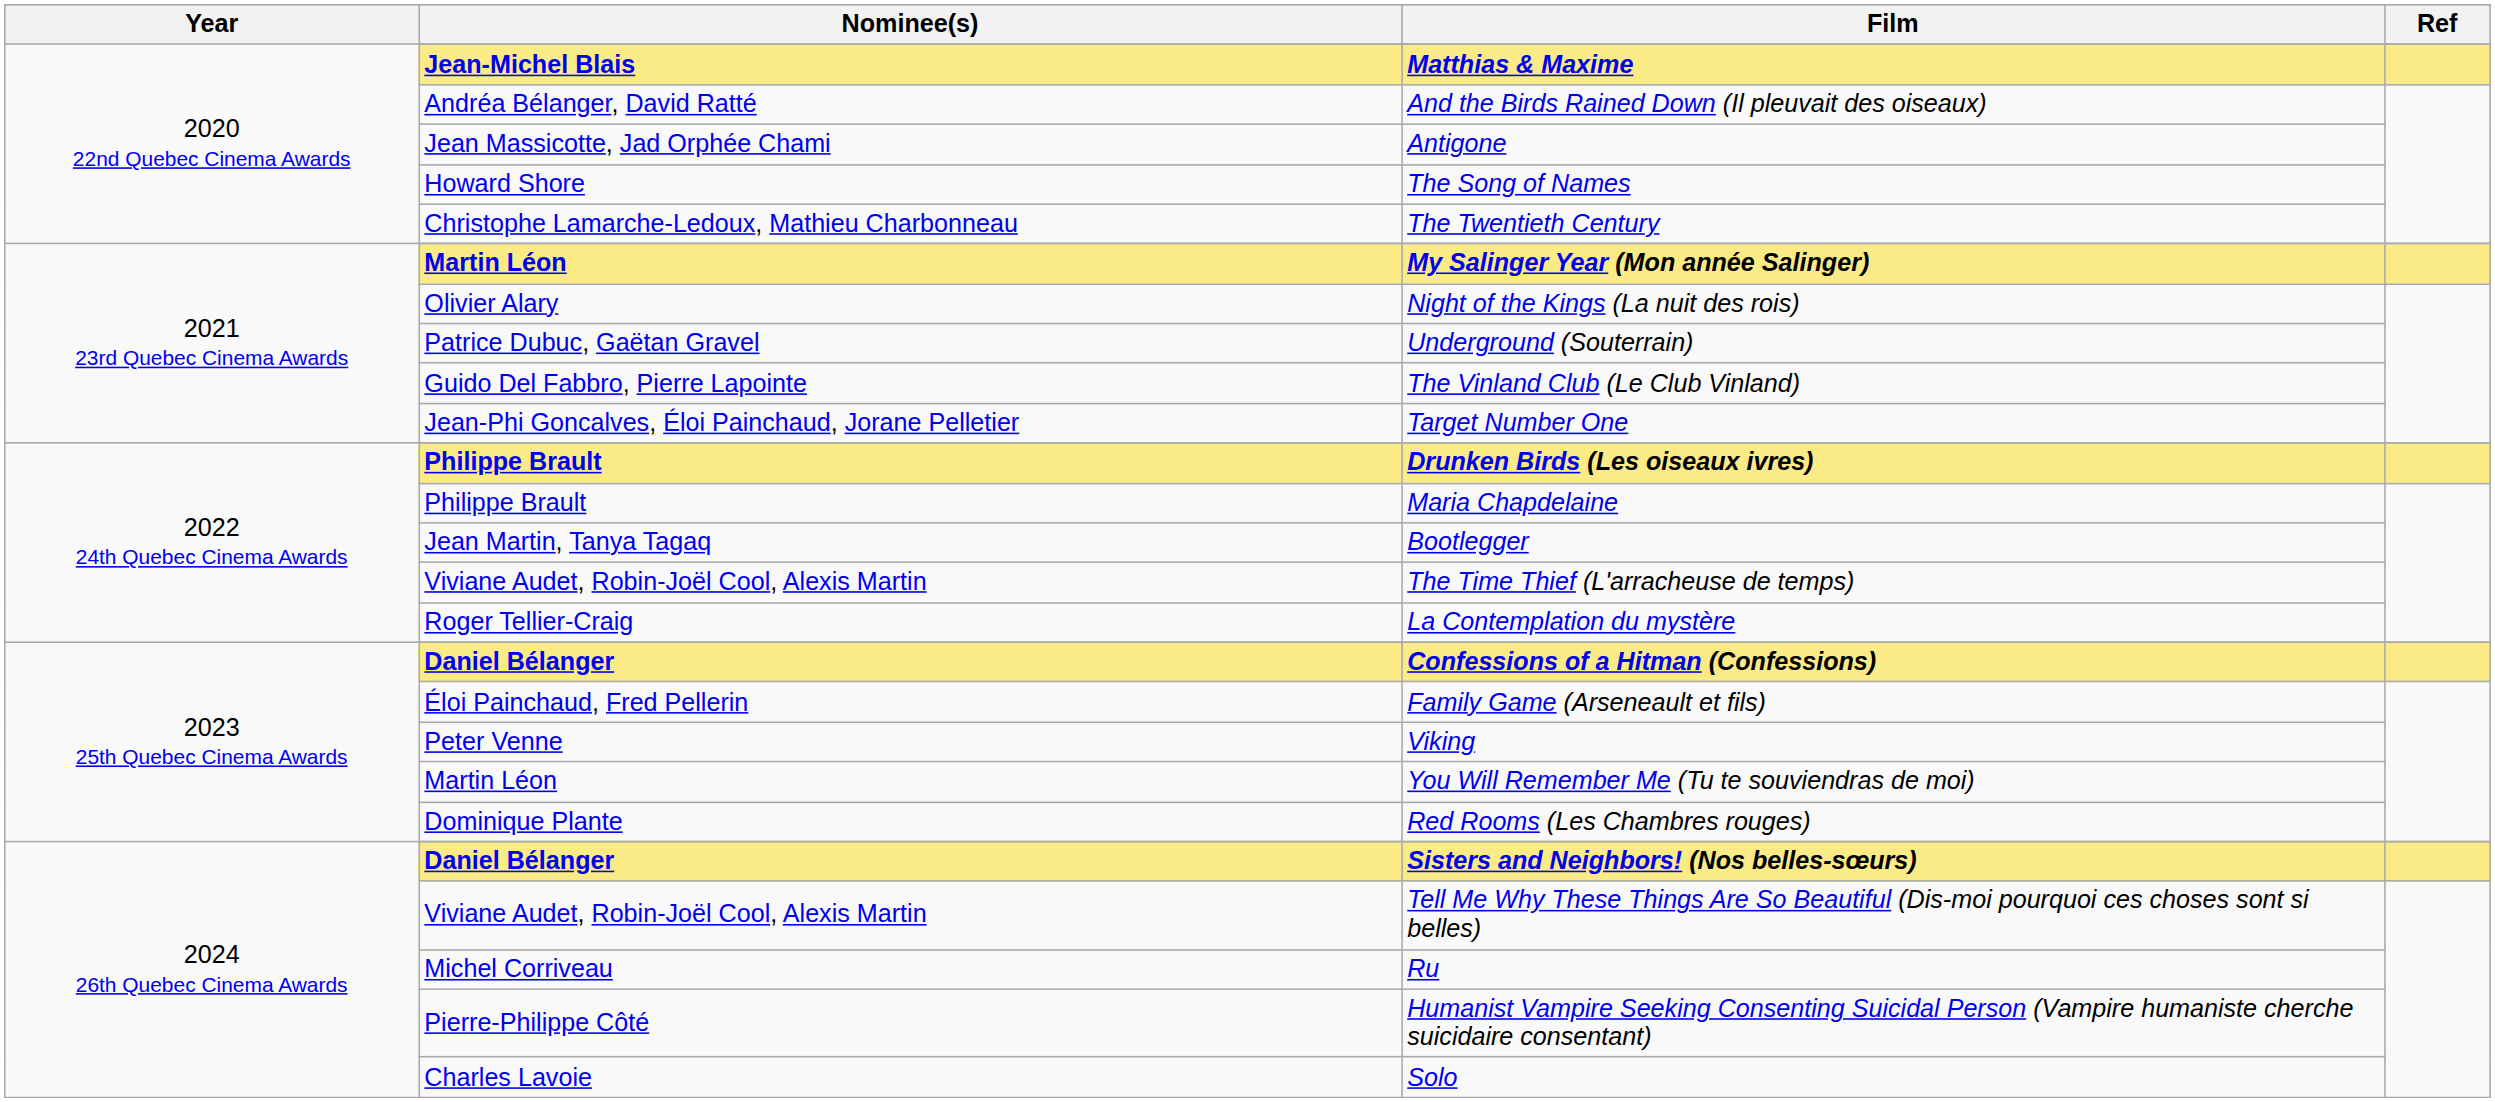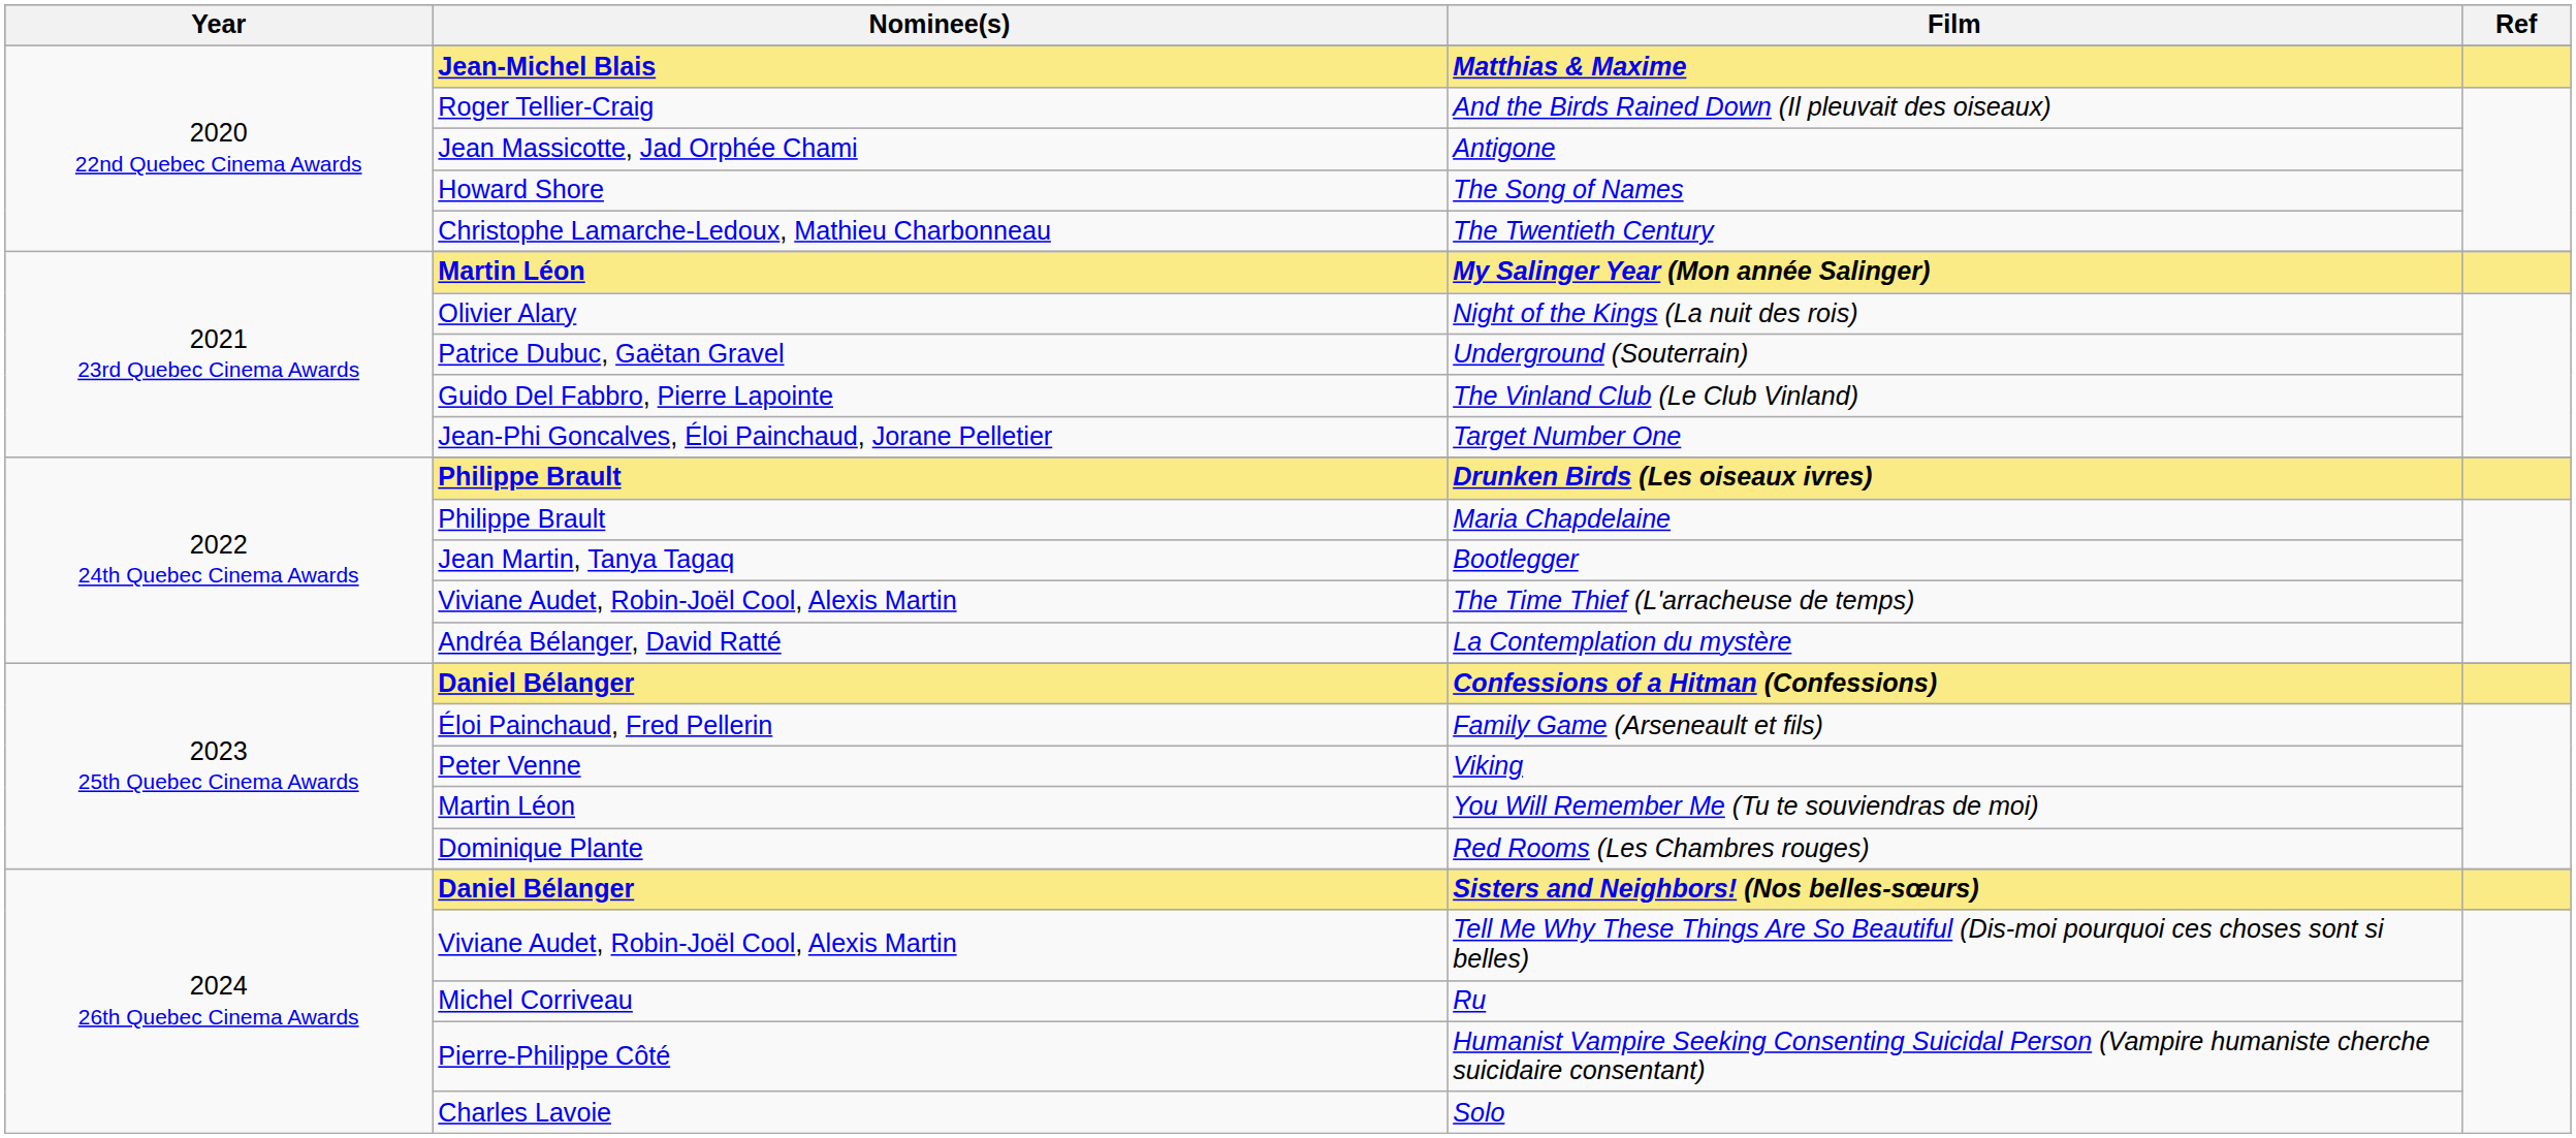And the Birds Rained Down (Il pleuvait des oiseaux) | Nominee(s): Andréa Bélanger, David Ratté -> Roger Tellier-Craig
La Contemplation du mystère | Nominee(s): Roger Tellier-Craig -> Andréa Bélanger, David Ratté
